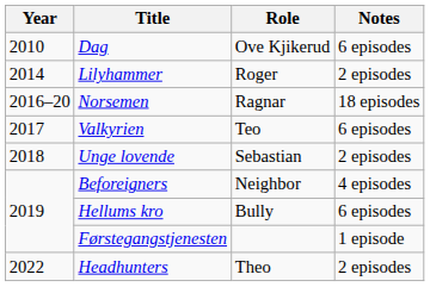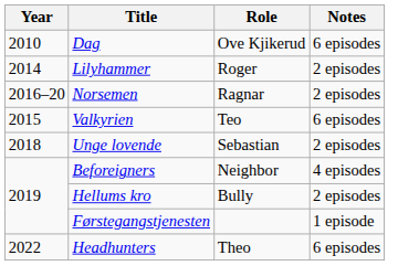Norsemen | Notes: 18 episodes -> 2 episodes
Valkyrien | Year: 2017 -> 2015
Hellums kro | Notes: 6 episodes -> 2 episodes
Headhunters | Notes: 2 episodes -> 6 episodes
